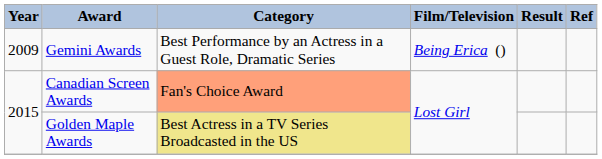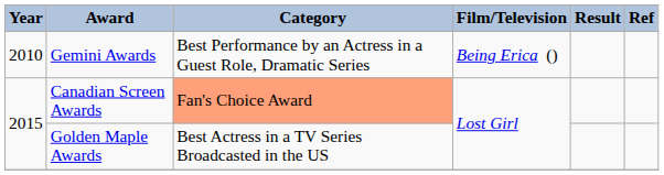Gemini Awards | Year: 2009 -> 2010
Golden Maple Awards | Category: khaki background -> no background
